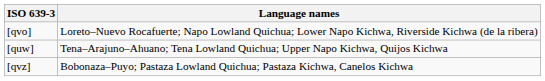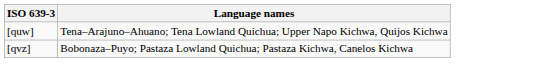- row: [qvo] | Loreto–Nuevo Rocafuerte; Napo Lowland Quichua; Lower Napo Kichwa, Riverside Kichwa (de la ribera)
